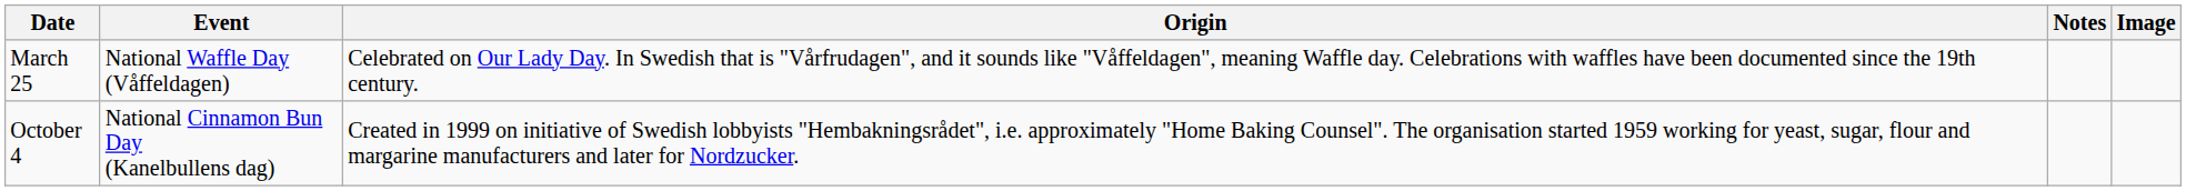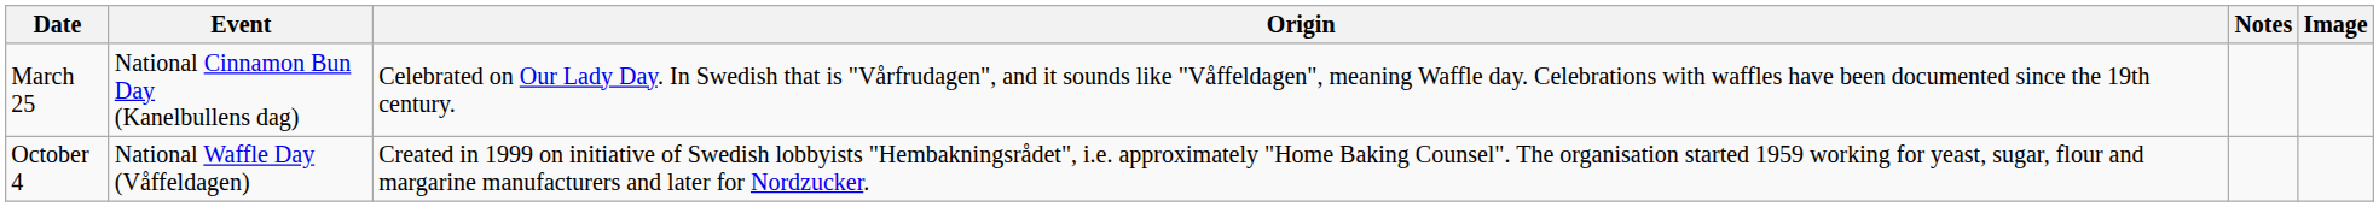March 25 | Event: National Waffle Day (Våffeldagen) -> National Cinnamon Bun Day (Kanelbullens dag)
October 4 | Event: National Cinnamon Bun Day (Kanelbullens dag) -> National Waffle Day (Våffeldagen)
